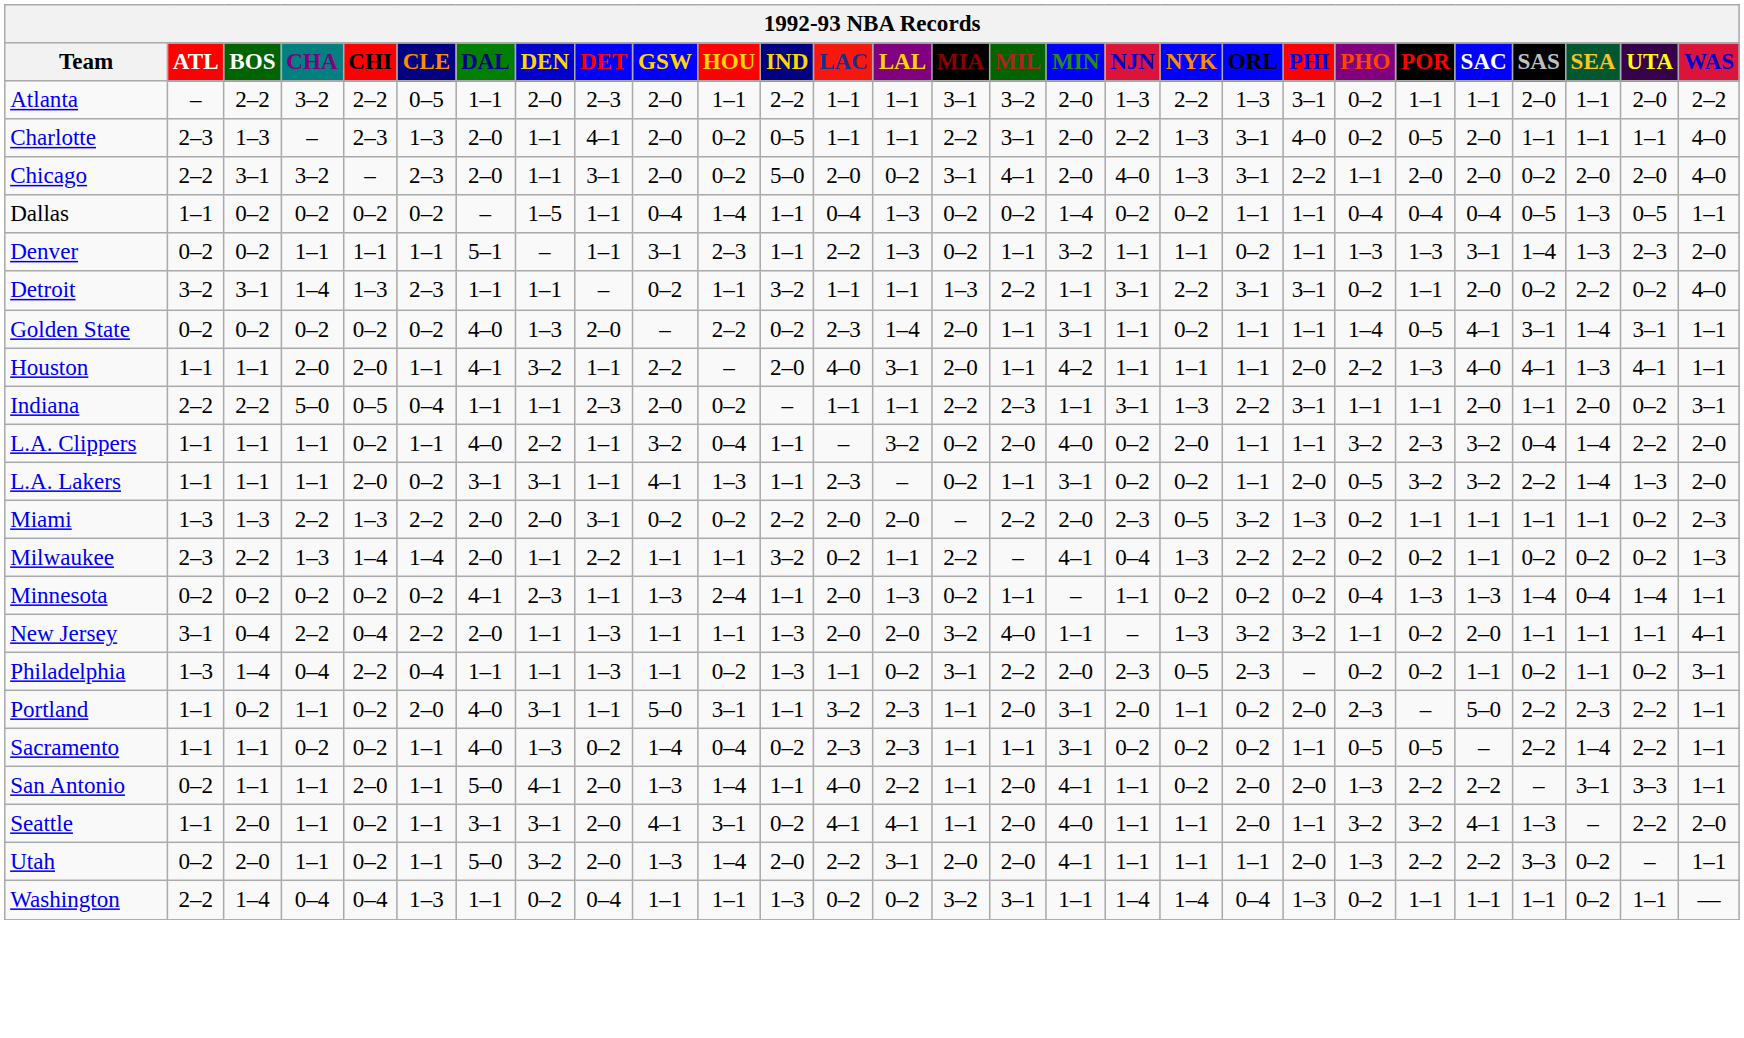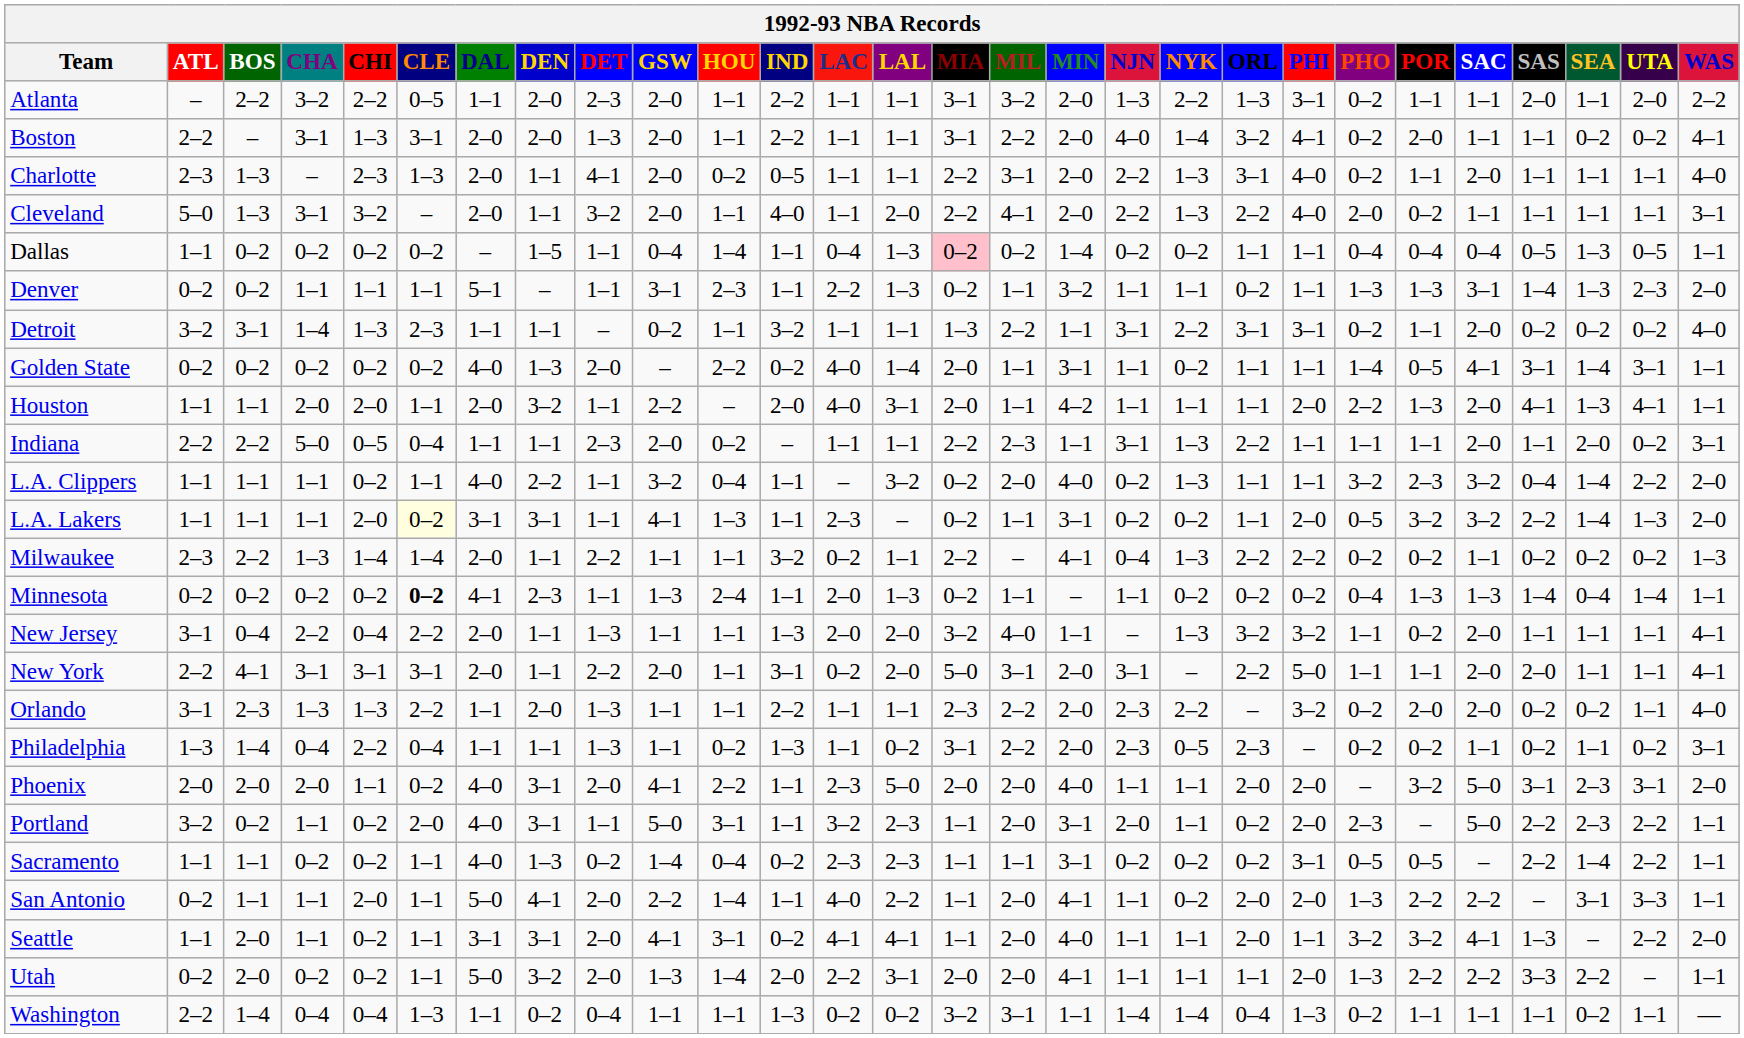+ row: Boston | 2–2 | – | 3–1 | 1–3 | 3–1 | 2–0 | 2–0 | 1–3 | 2–0 | 1–1 | 2–2 | 1–1 | 1–1 | 3–1 | 2–2 | 2–0 | 4–0 | 1–4 | 3–2 | 4–1 | 0–2 | 2–0 | 1–1 | 1–1 | 0–2 | 0–2 | 4–1
Charlotte | POR: 0–5 -> 1–1
- row: Chicago | 2–2 | 3–1 | 3–2 | – | 2–3 | 2–0 | 1–1 | 3–1 | 2–0 | 0–2 | 5–0 | 2–0 | 0–2 | 3–1 | 4–1 | 2–0 | 4–0 | 1–3 | 3–1 | 2–2 | 1–1 | 2–0 | 2–0 | 0–2 | 2–0 | 2–0 | 4–0
+ row: Cleveland | 5–0 | 1–3 | 3–1 | 3–2 | – | 2–0 | 1–1 | 3–2 | 2–0 | 1–1 | 4–0 | 1–1 | 2–0 | 2–2 | 4–1 | 2–0 | 2–2 | 1–3 | 2–2 | 4–0 | 2–0 | 0–2 | 1–1 | 1–1 | 1–1 | 1–1 | 3–1
Dallas | MIA: no background -> pink background
Detroit | SEA: 2–2 -> 0–2
Golden State | LAC: 2–3 -> 4–0
Houston | DAL: 4–1 -> 2–0
Houston | SAC: 4–0 -> 2–0
Indiana | PHI: 3–1 -> 1–1
L.A. Clippers | NYK: 2–0 -> 1–3
L.A. Lakers | CLE: no background -> lightyellow background
- row: Miami | 1–3 | 1–3 | 2–2 | 1–3 | 2–2 | 2–0 | 2–0 | 3–1 | 0–2 | 0–2 | 2–2 | 2–0 | 2–0 | – | 2–2 | 2–0 | 2–3 | 0–5 | 3–2 | 1–3 | 0–2 | 1–1 | 1–1 | 1–1 | 1–1 | 0–2 | 2–3
Minnesota | CLE: normal -> bold
+ row: New York | 2–2 | 4–1 | 3–1 | 3–1 | 3–1 | 2–0 | 1–1 | 2–2 | 2–0 | 1–1 | 3–1 | 0–2 | 2–0 | 5–0 | 3–1 | 2–0 | 3–1 | – | 2–2 | 5–0 | 1–1 | 1–1 | 2–0 | 2–0 | 1–1 | 1–1 | 4–1
+ row: Orlando | 3–1 | 2–3 | 1–3 | 1–3 | 2–2 | 1–1 | 2–0 | 1–3 | 1–1 | 1–1 | 2–2 | 1–1 | 1–1 | 2–3 | 2–2 | 2–0 | 2–3 | 2–2 | – | 3–2 | 0–2 | 2–0 | 2–0 | 0–2 | 0–2 | 1–1 | 4–0
+ row: Phoenix | 2–0 | 2–0 | 2–0 | 1–1 | 0–2 | 4–0 | 3–1 | 2–0 | 4–1 | 2–2 | 1–1 | 2–3 | 5–0 | 2–0 | 2–0 | 4–0 | 1–1 | 1–1 | 2–0 | 2–0 | – | 3–2 | 5–0 | 3–1 | 2–3 | 3–1 | 2–0
Portland | ATL: 1–1 -> 3–2
Sacramento | PHI: 1–1 -> 3–1
San Antonio | GSW: 1–3 -> 2–2
Utah | CHA: 1–1 -> 0–2
Utah | SEA: 0–2 -> 2–2
